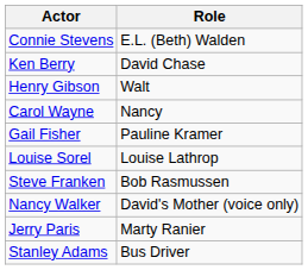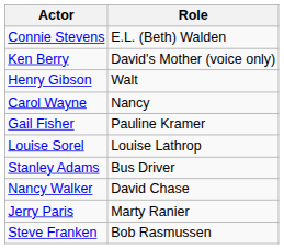Ken Berry | Role: David Chase -> David's Mother (voice only)
rows swapped: Steve Franken <-> Stanley Adams
Nancy Walker | Role: David's Mother (voice only) -> David Chase
